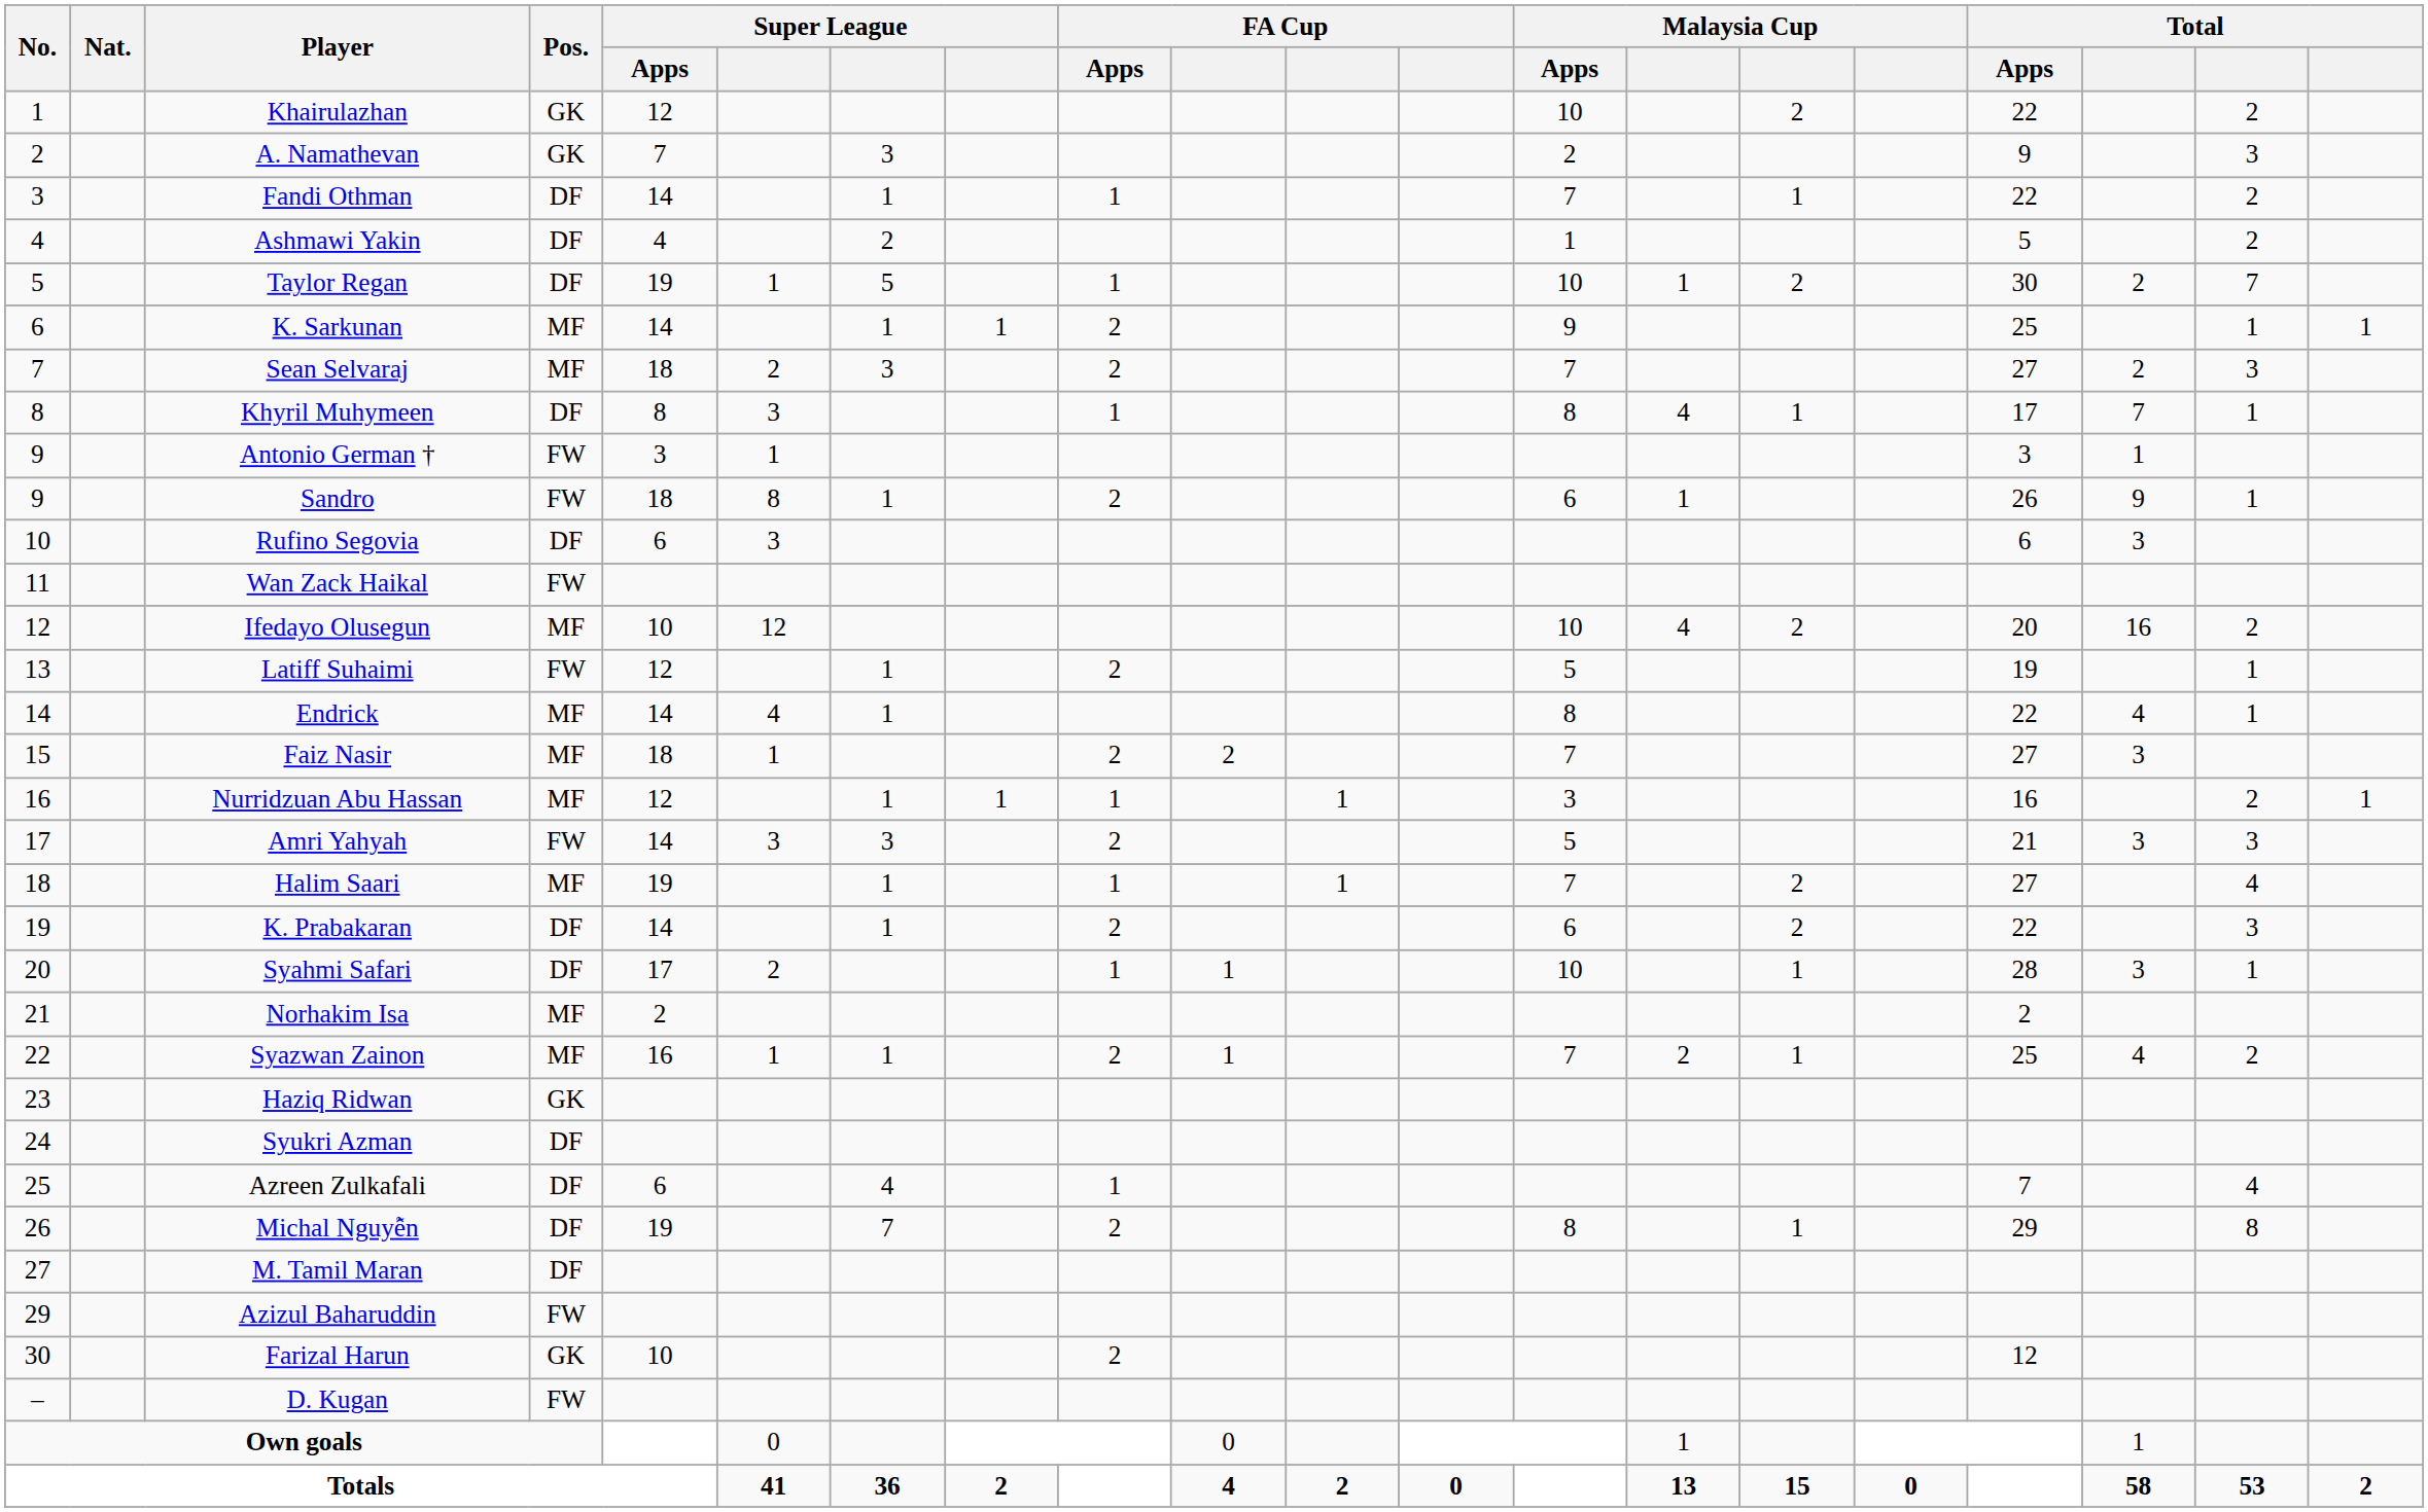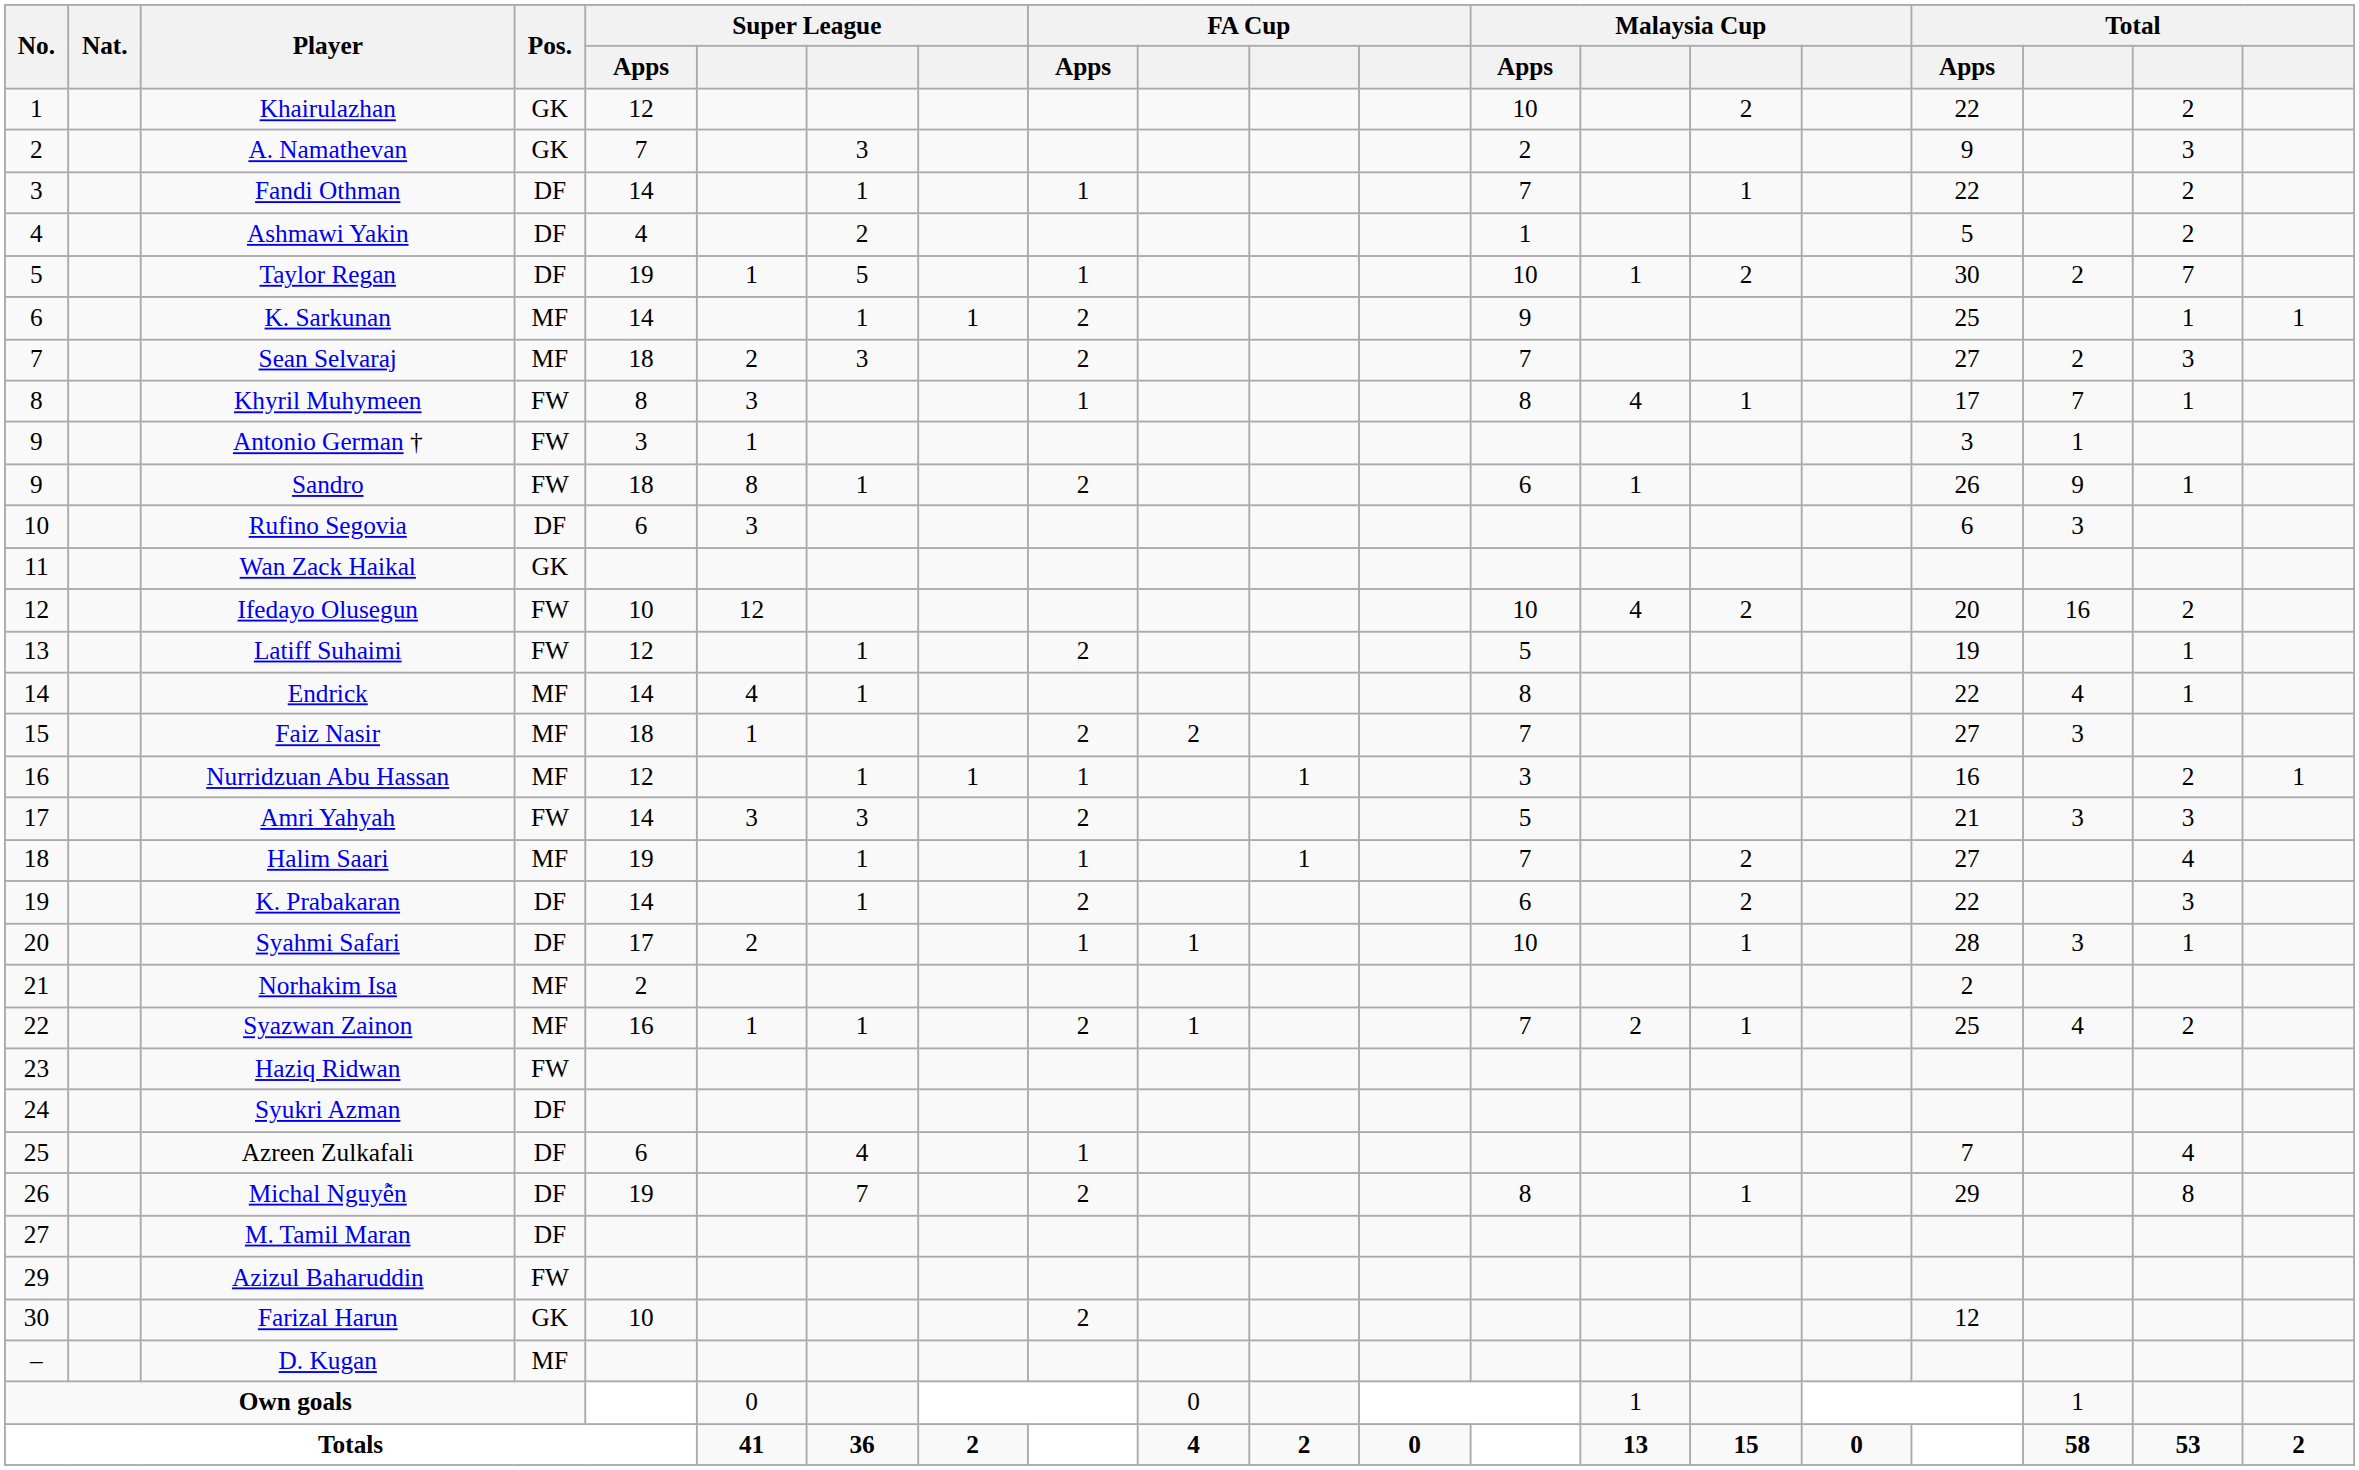Khyril Muhymeen | Pos.: DF -> FW
Wan Zack Haikal | Pos.: FW -> GK
Ifedayo Olusegun | Pos.: MF -> FW
Haziq Ridwan | Pos.: GK -> FW
D. Kugan | Pos.: FW -> MF
